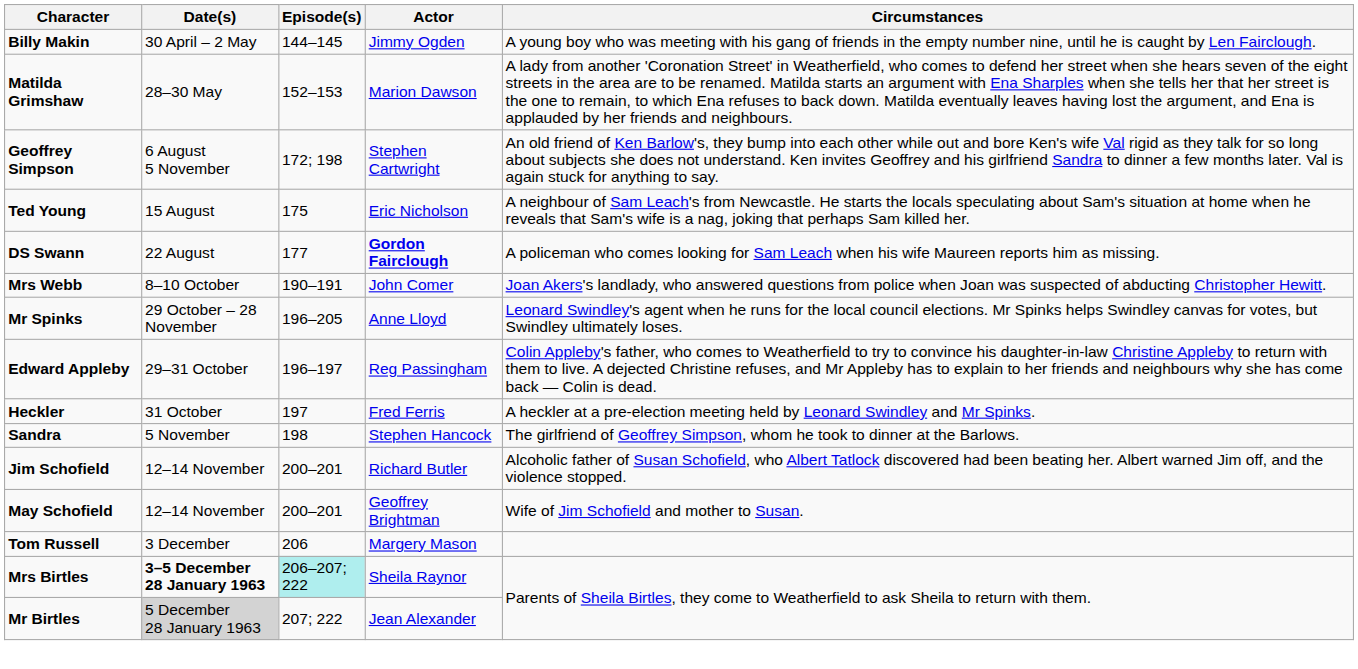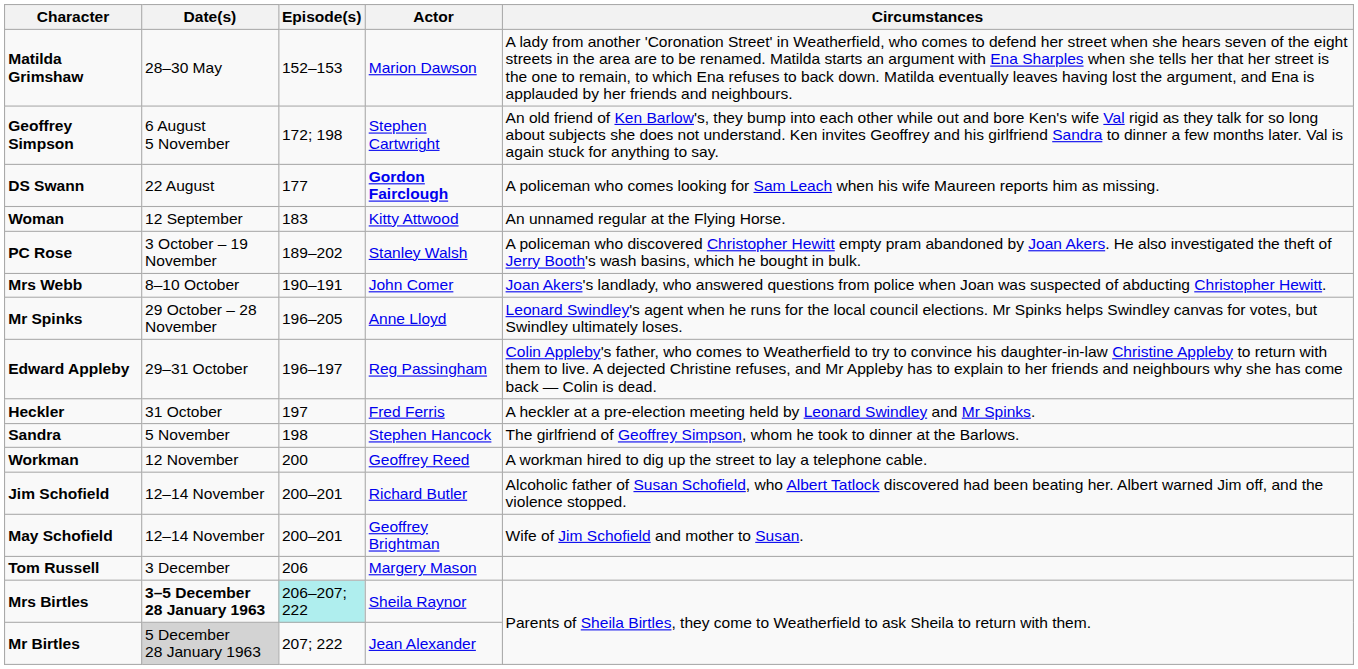- row: Billy Makin | 30 April – 2 May | 144–145 | Jimmy Ogden | A young boy who was meeting with his gang of friends in the empty number nine, until he is caught by Len Fairclough.
- row: Ted Young | 15 August | 175 | Eric Nicholson | A neighbour of Sam Leach's from Newcastle. He starts the locals speculating about Sam's situation at home when he reveals that Sam's wife is a nag, joking that perhaps Sam killed her.
+ row: Woman | 12 September | 183 | Kitty Attwood | An unnamed regular at the Flying Horse.
+ row: PC Rose | 3 October – 19 November | 189–202 | Stanley Walsh | A policeman who discovered Christopher Hewitt empty pram abandoned by Joan Akers. He also investigated the theft of Jerry Booth's wash basins, which he bought in bulk.
+ row: Workman | 12 November | 200 | Geoffrey Reed | A workman hired to dig up the street to lay a telephone cable.
